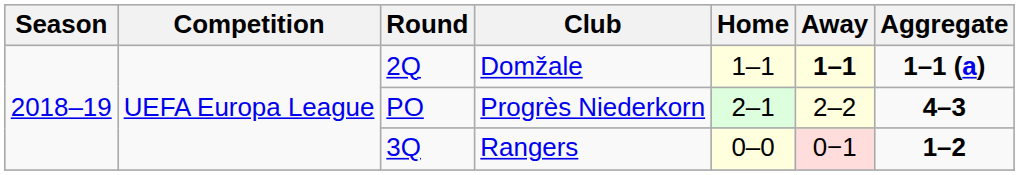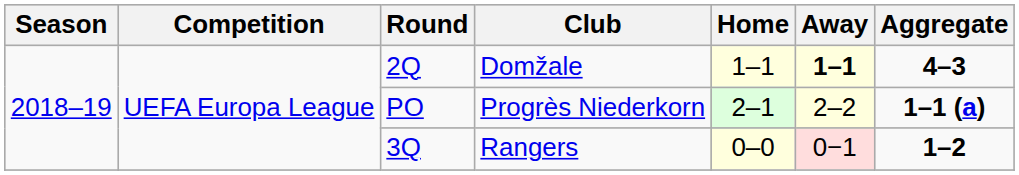Domžale | Aggregate: 1–1 (a) -> 4–3
Progrès Niederkorn | Aggregate: 4–3 -> 1–1 (a)
